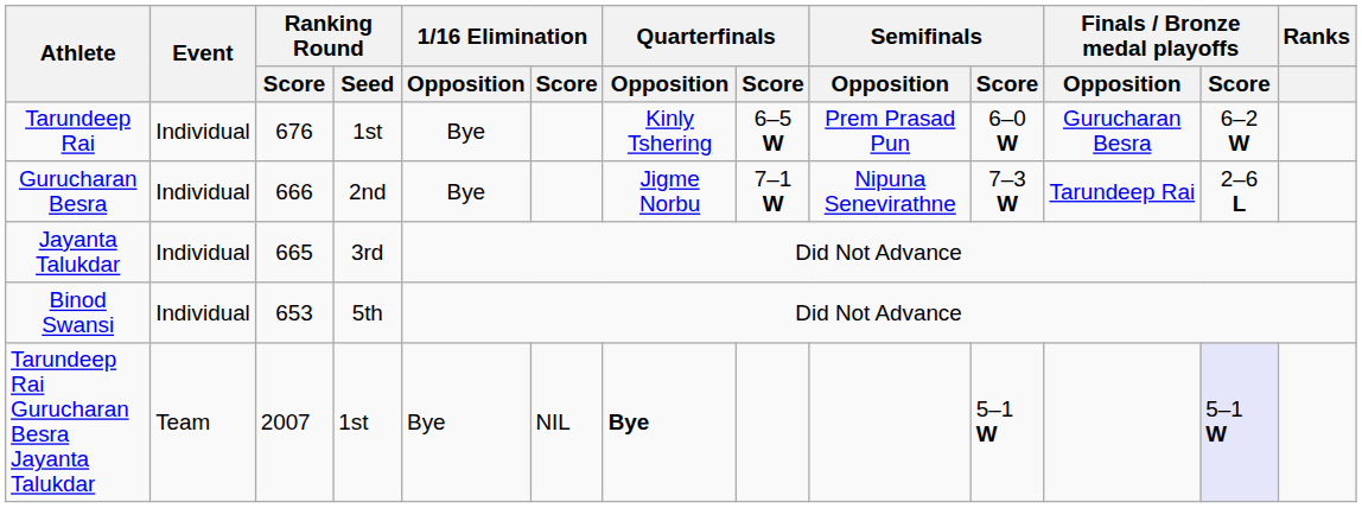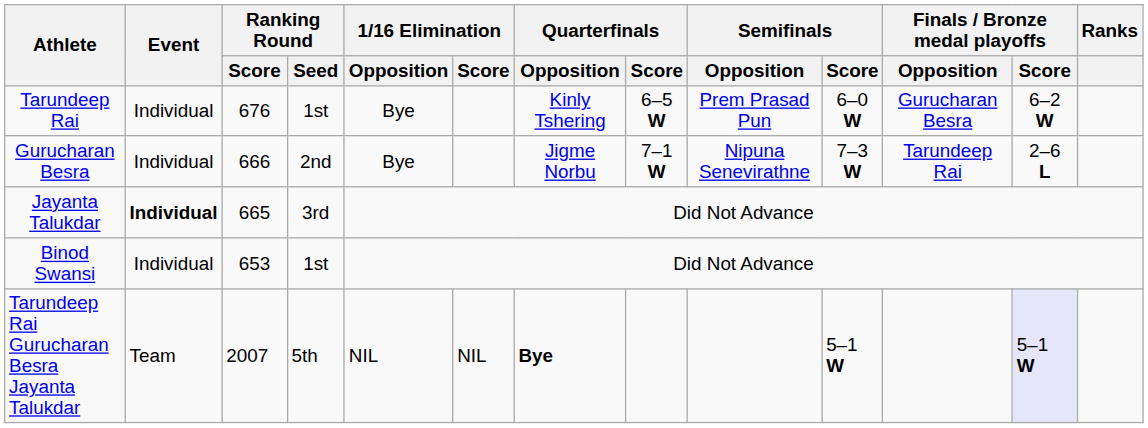Jayanta Talukdar | Event: normal -> bold
Binod Swansi | Ranking Round / Seed: 5th -> 1st
Tarundeep Rai Gurucharan Besra Jayanta Talukdar | Ranking Round / Seed: 1st -> 5th
Tarundeep Rai Gurucharan Besra Jayanta Talukdar | 1/16 Elimination / Opposition: Bye -> NIL
